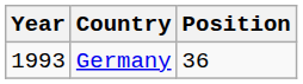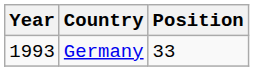Germany | Position: 36 -> 33
